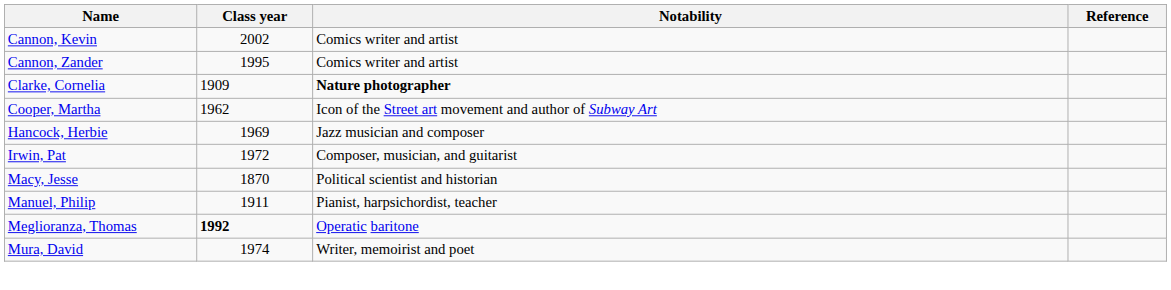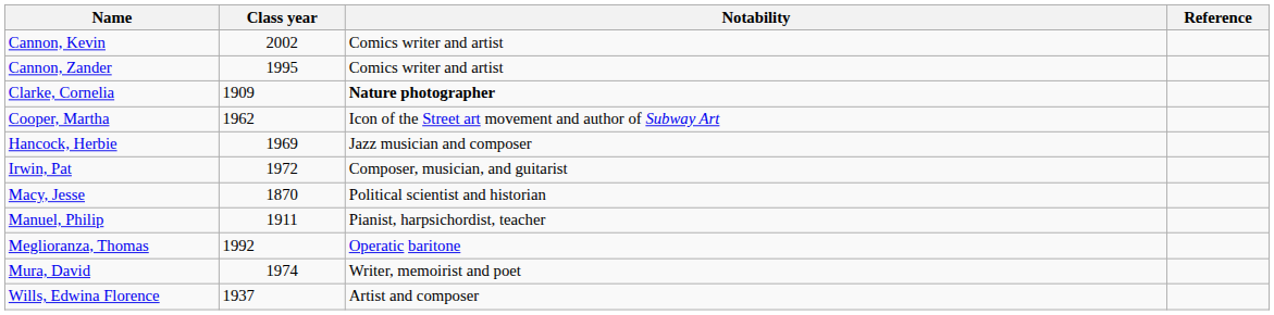Meglioranza, Thomas | Class year: bold -> normal
+ row: Wills, Edwina Florence | 1937 | Artist and composer
